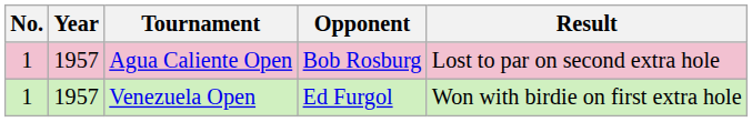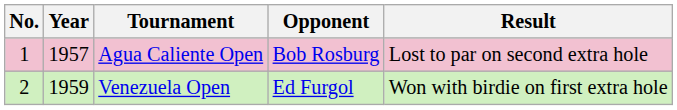Venezuela Open | No.: 1 -> 2
Venezuela Open | Year: 1957 -> 1959
